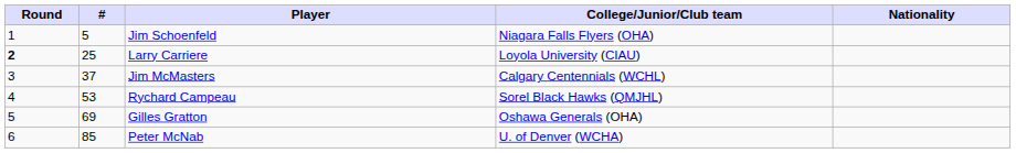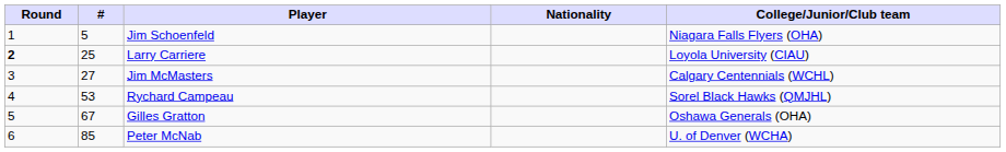columns swapped: Nationality <-> College/Junior/Club team
Jim McMasters | #: 37 -> 27
Gilles Gratton | #: 69 -> 67
